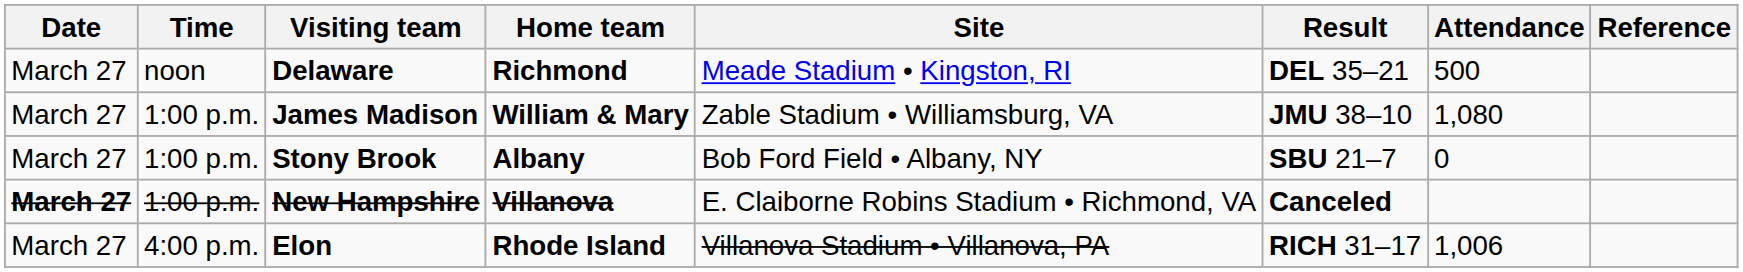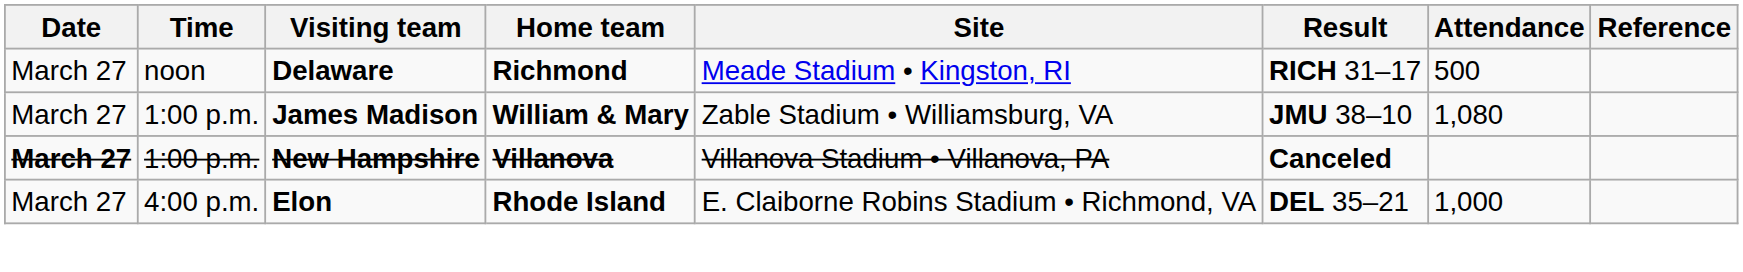Delaware | Result: DEL 35–21 -> RICH 31–17
- row: March 27 | 1:00 p.m. | Stony Brook | Albany | Bob Ford Field • Albany, NY | SBU 21–7 | 0
New Hampshire | Site: E. Claiborne Robins Stadium • Richmond, VA -> Villanova Stadium • Villanova, PA
Elon | Site: Villanova Stadium • Villanova, PA -> E. Claiborne Robins Stadium • Richmond, VA
Elon | Result: RICH 31–17 -> DEL 35–21
Elon | Attendance: 1,006 -> 1,000
